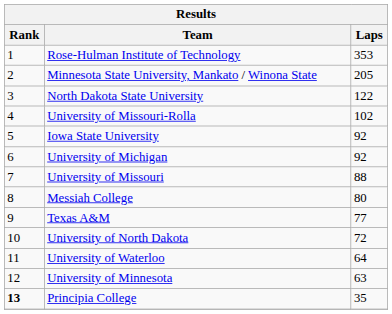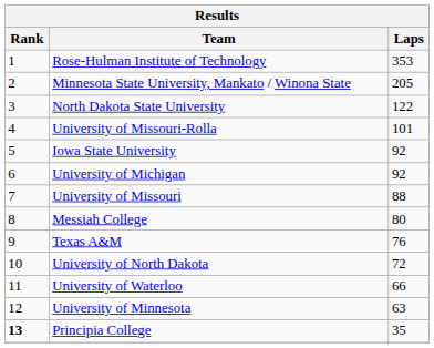University of Missouri-Rolla | Laps: 102 -> 101
Texas A&M | Laps: 77 -> 76
University of Waterloo | Laps: 64 -> 66
